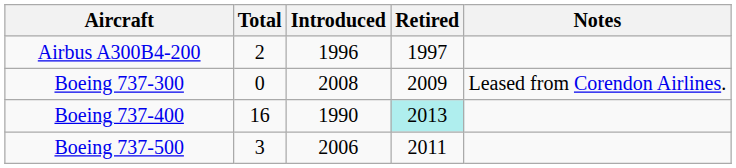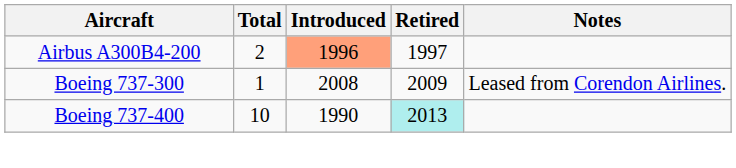Airbus A300B4-200 | Introduced: no background -> lightsalmon background
Boeing 737-300 | Total: 0 -> 1
Boeing 737-400 | Total: 16 -> 10
- row: Boeing 737-500 | 3 | 2006 | 2011
